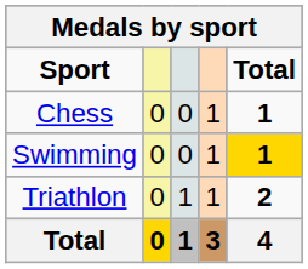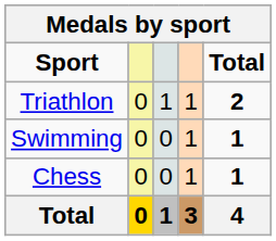rows swapped: Chess <-> Triathlon
Swimming | Total: gold background -> no background
